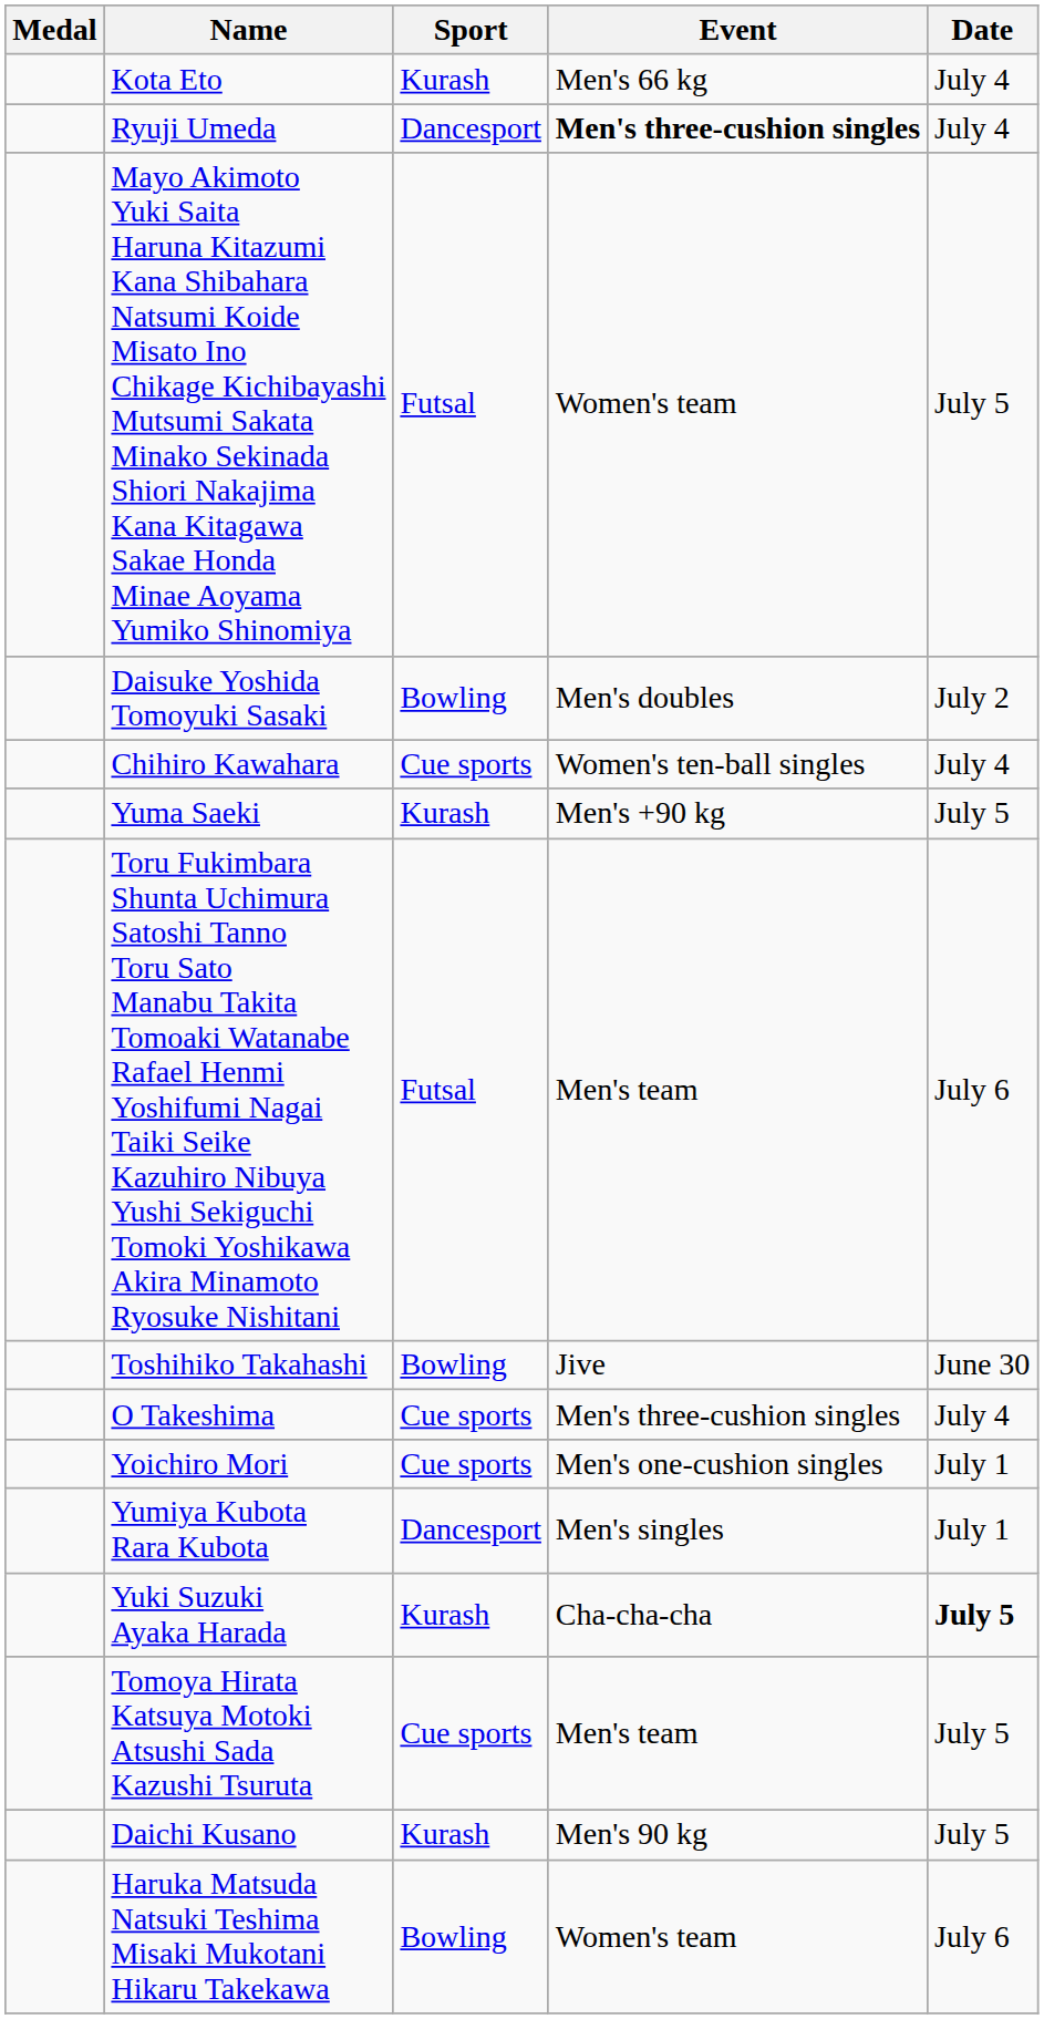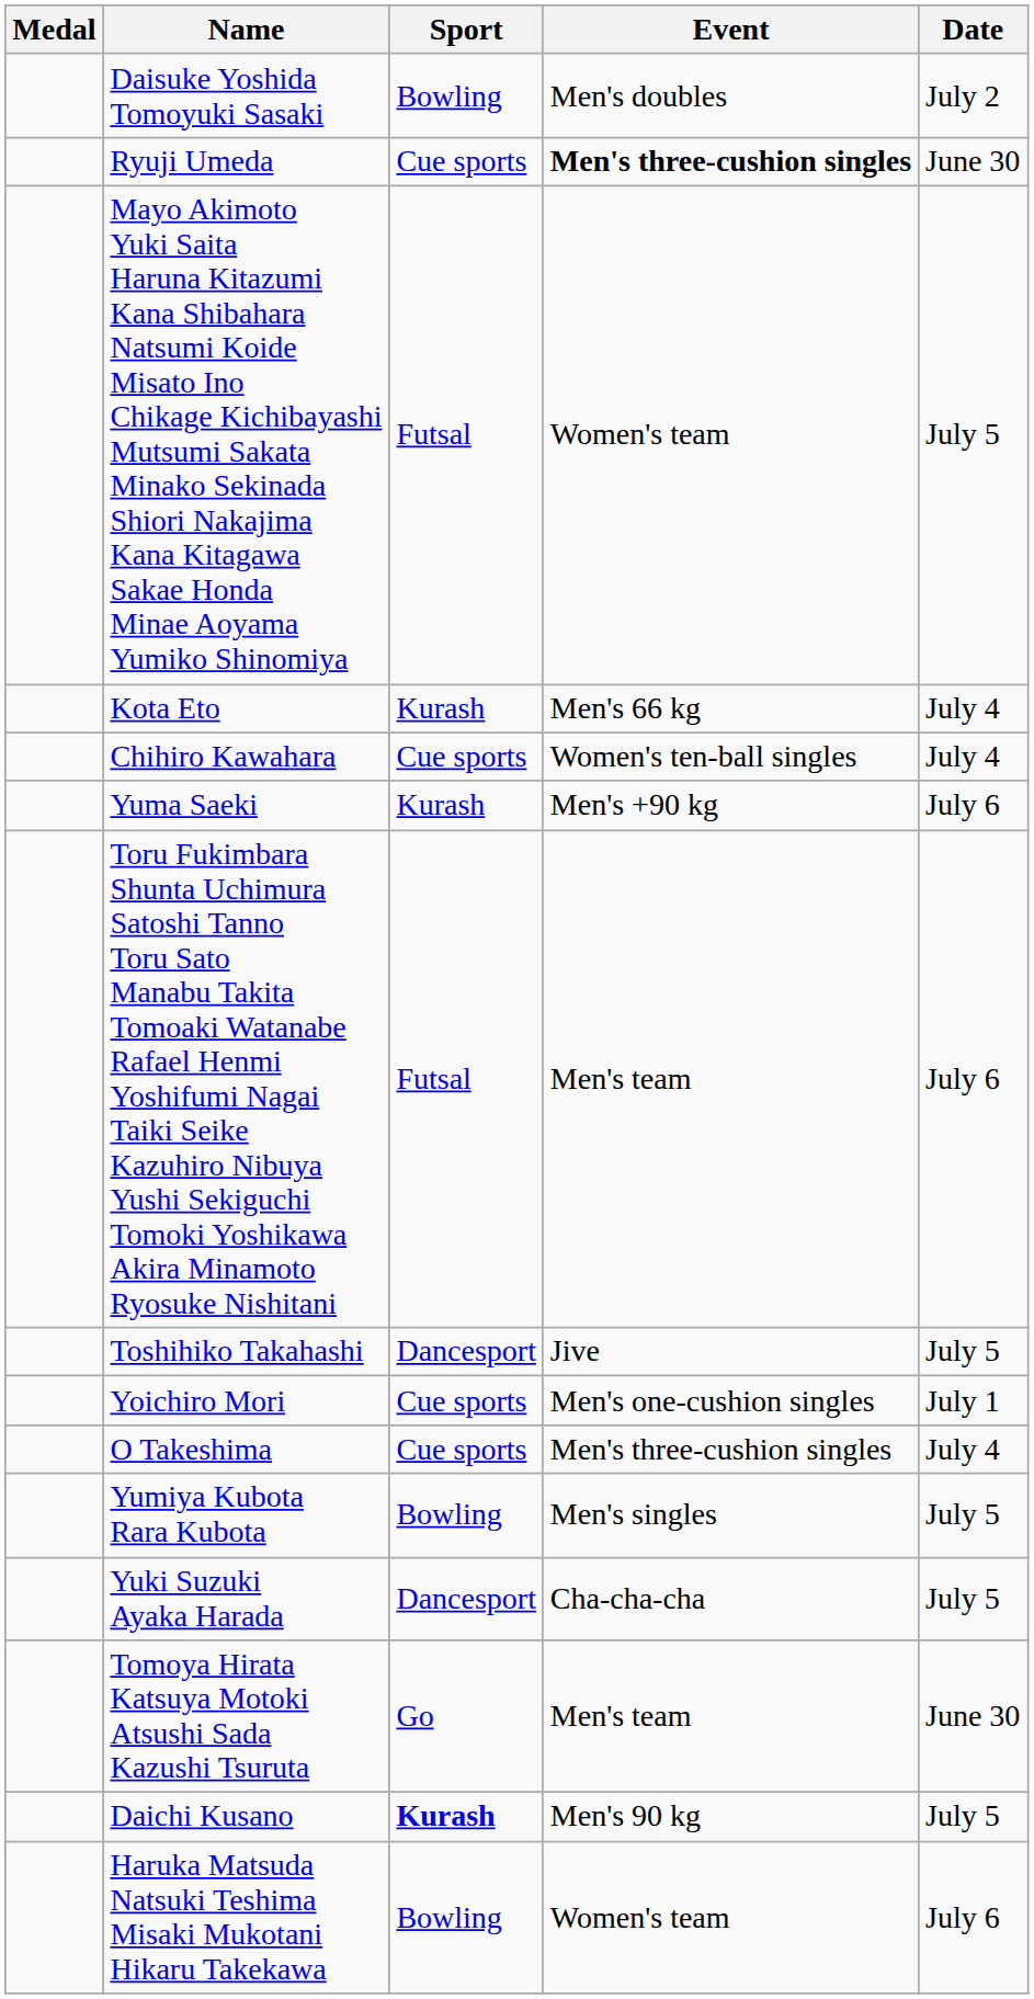rows swapped: Kota Eto <-> Daisuke Yoshida Tomoyuki Sasaki
Ryuji Umeda | Sport: Dancesport -> Cue sports
Ryuji Umeda | Date: July 4 -> June 30
Yuma Saeki | Date: July 5 -> July 6
Toshihiko Takahashi | Sport: Bowling -> Dancesport
Toshihiko Takahashi | Date: June 30 -> July 5
rows swapped: Yoichiro Mori <-> O Takeshima
Yumiya Kubota Rara Kubota | Sport: Dancesport -> Bowling
Yumiya Kubota Rara Kubota | Date: July 1 -> July 5
Yuki Suzuki Ayaka Harada | Sport: Kurash -> Dancesport
Yuki Suzuki Ayaka Harada | Date: bold -> normal
Tomoya Hirata Katsuya Motoki Atsushi Sada Kazushi Tsuruta | Sport: Cue sports -> Go
Tomoya Hirata Katsuya Motoki Atsushi Sada Kazushi Tsuruta | Date: July 5 -> June 30
Daichi Kusano | Sport: normal -> bold
